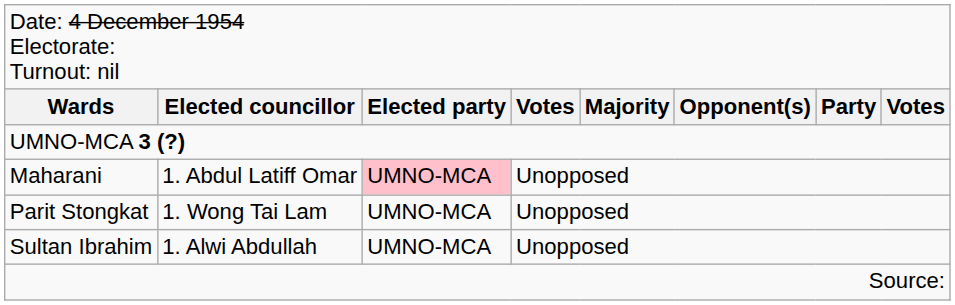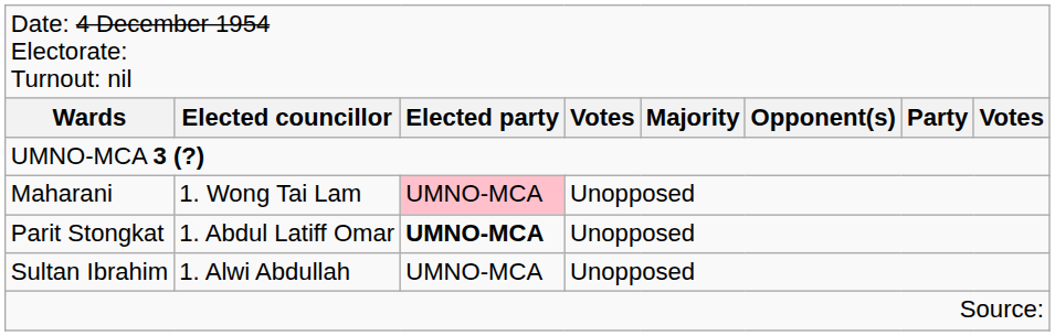Maharani | column 2: 1. Abdul Latiff Omar -> 1. Wong Tai Lam
Parit Stongkat | column 2: 1. Wong Tai Lam -> 1. Abdul Latiff Omar
Parit Stongkat | column 3: normal -> bold
